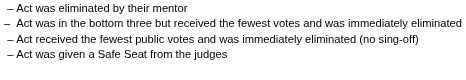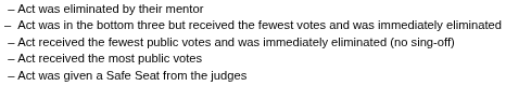+ row: – | Act received the most public votes
